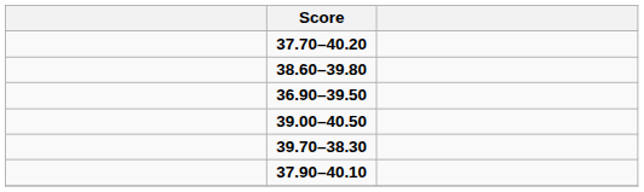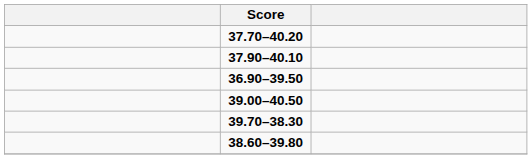rows swapped: 38.60–39.80 <-> 37.90–40.10
